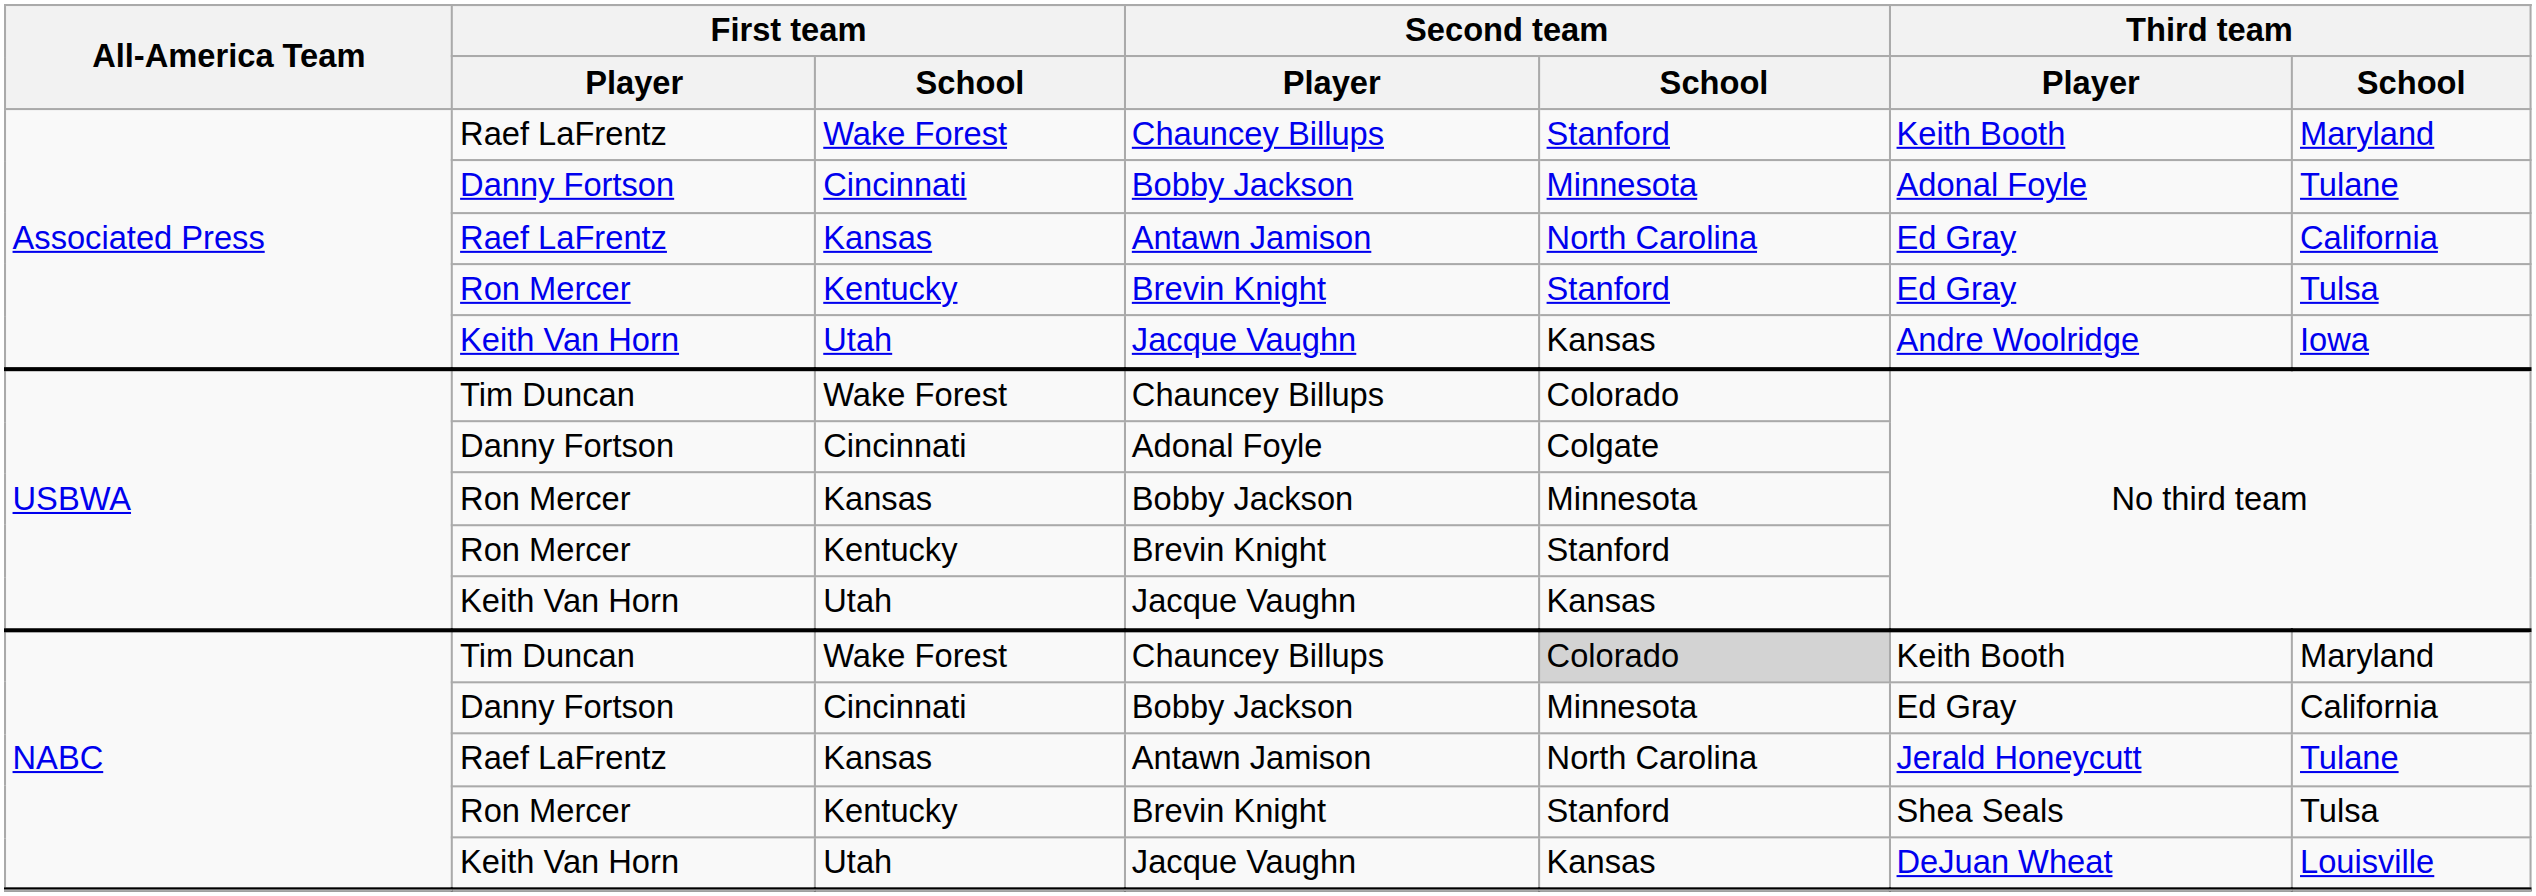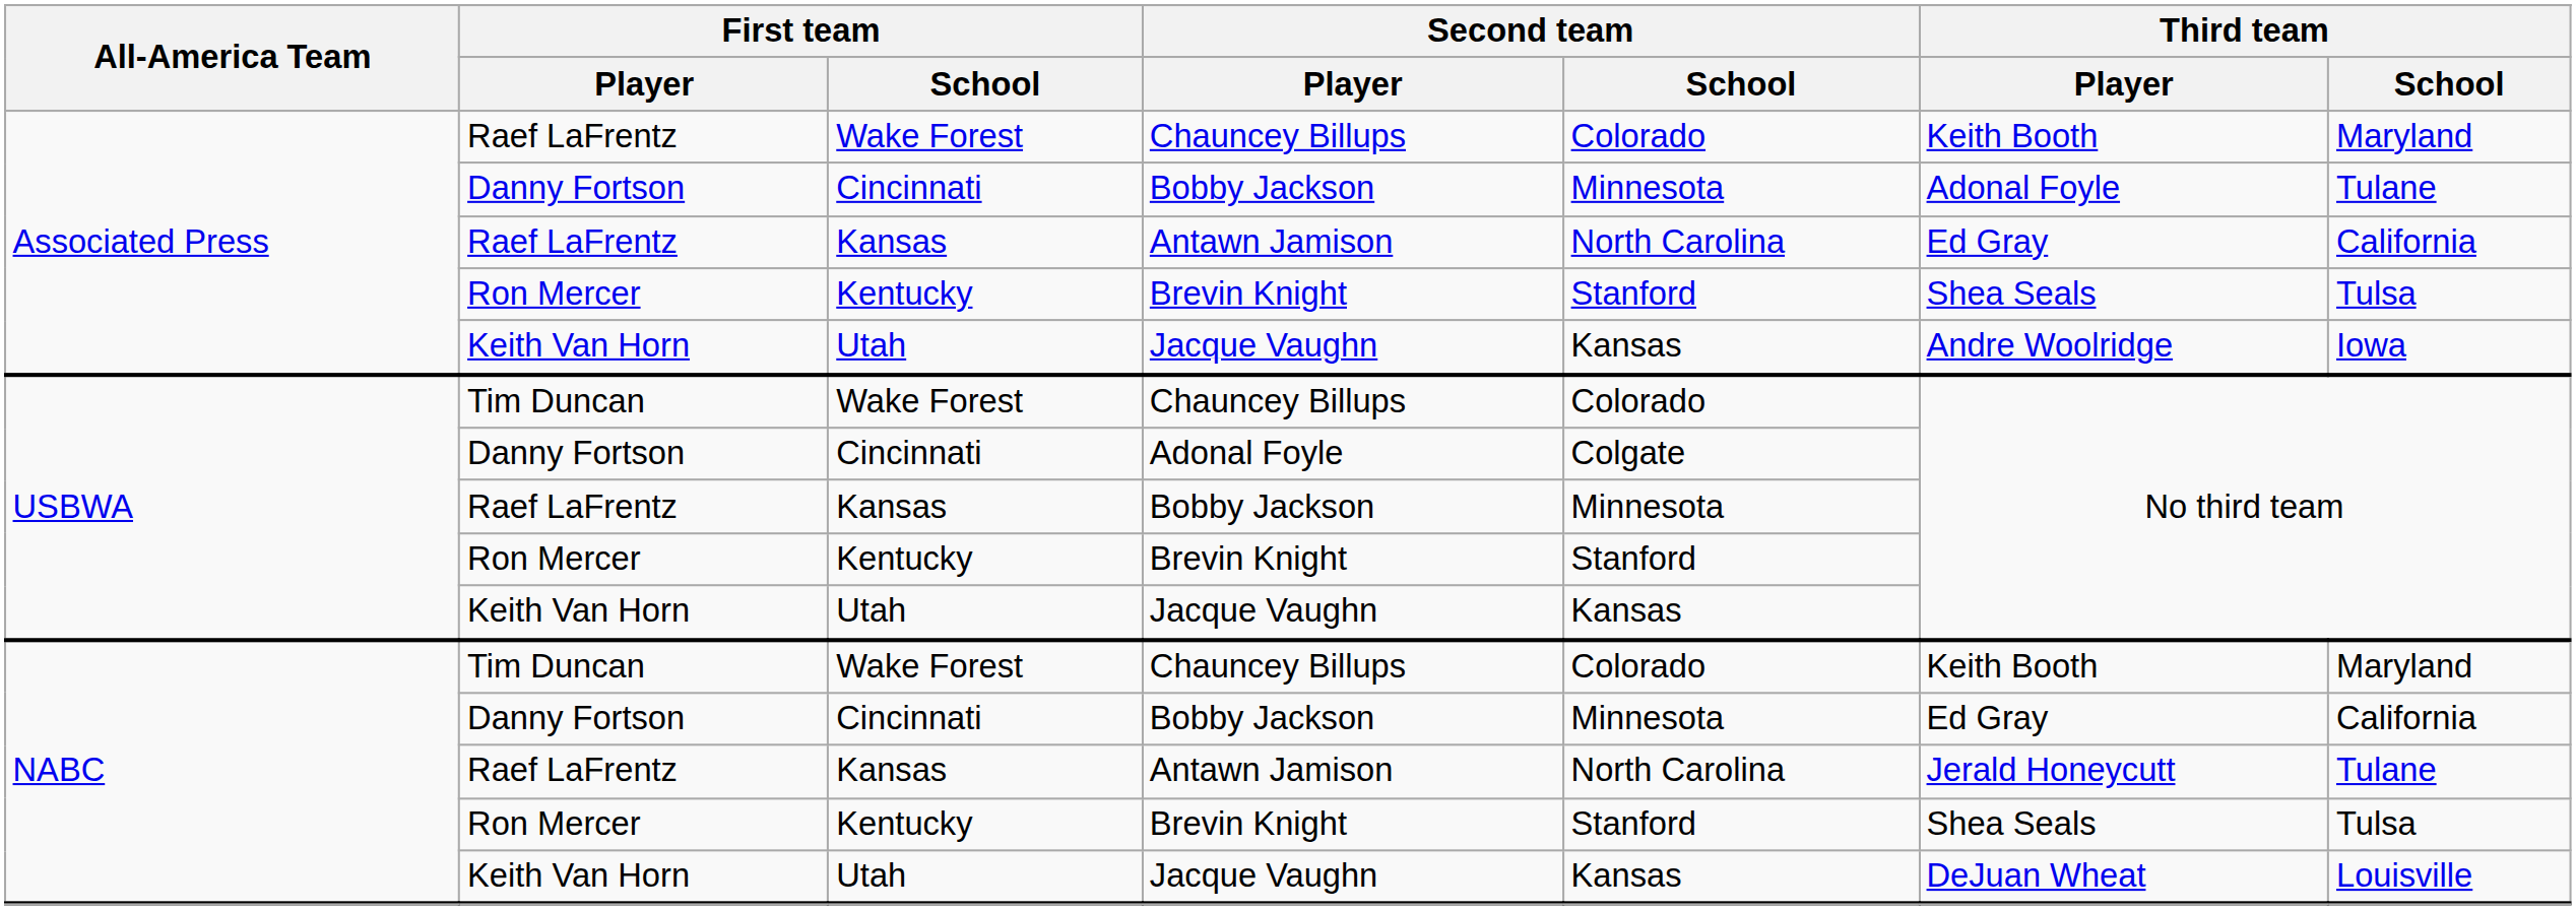Associated Press / Chauncey Billups | Second team / School: Stanford -> Colorado
Associated Press / Brevin Knight | Third team / Player: Ed Gray -> Shea Seals
USBWA / Bobby Jackson | First team / Player: Ron Mercer -> Raef LaFrentz
NABC / Chauncey Billups | Second team / School: lightgrey background -> no background
